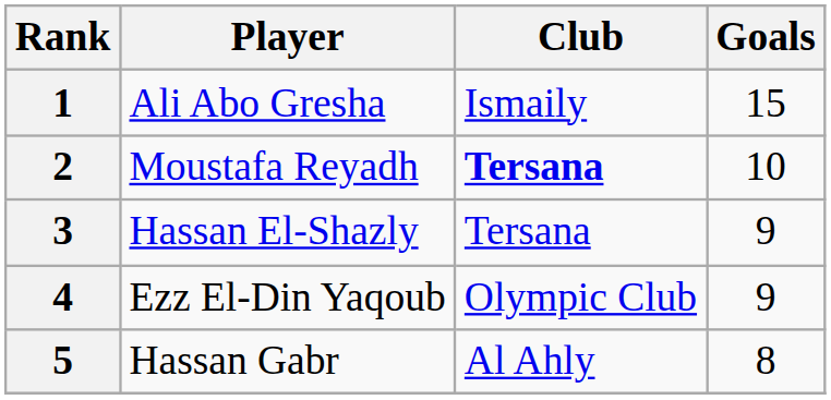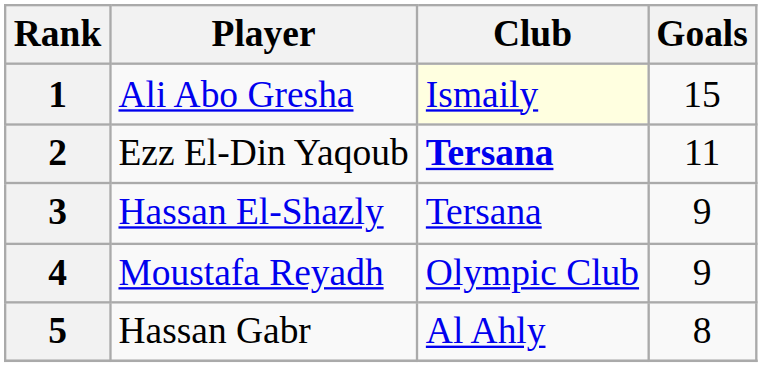1 | Club: no background -> lightyellow background
2 | Player: Moustafa Reyadh -> Ezz El-Din Yaqoub
2 | Goals: 10 -> 11
4 | Player: Ezz El-Din Yaqoub -> Moustafa Reyadh
